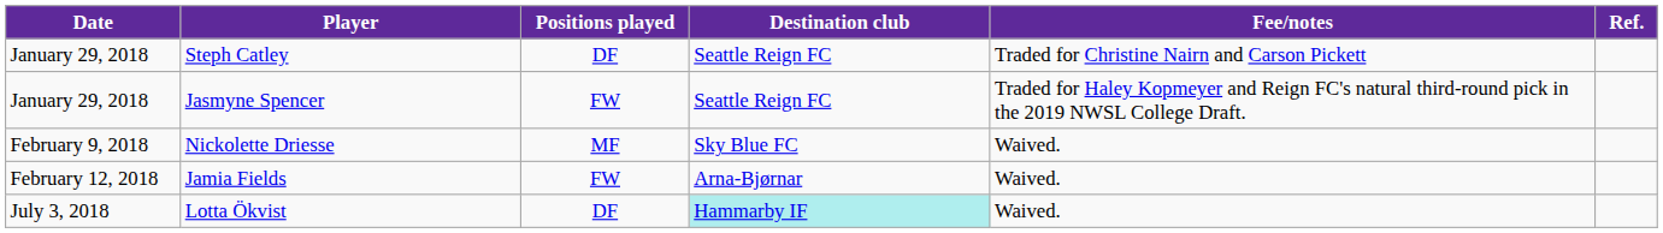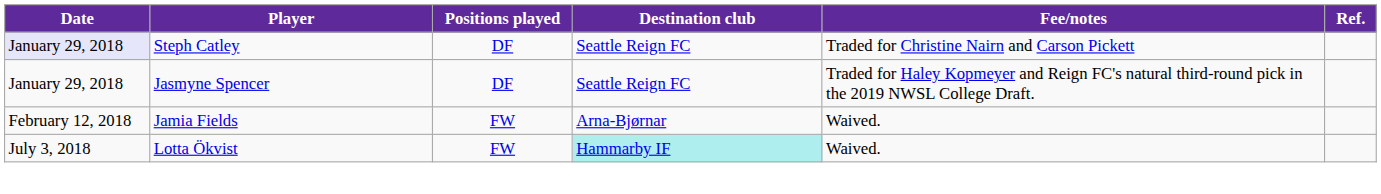Steph Catley | Date: no background -> lavender background
Jasmyne Spencer | Positions played: FW -> DF
- row: February 9, 2018 | Nickolette Driesse | MF | Sky Blue FC | Waived.
Lotta Ökvist | Positions played: DF -> FW
